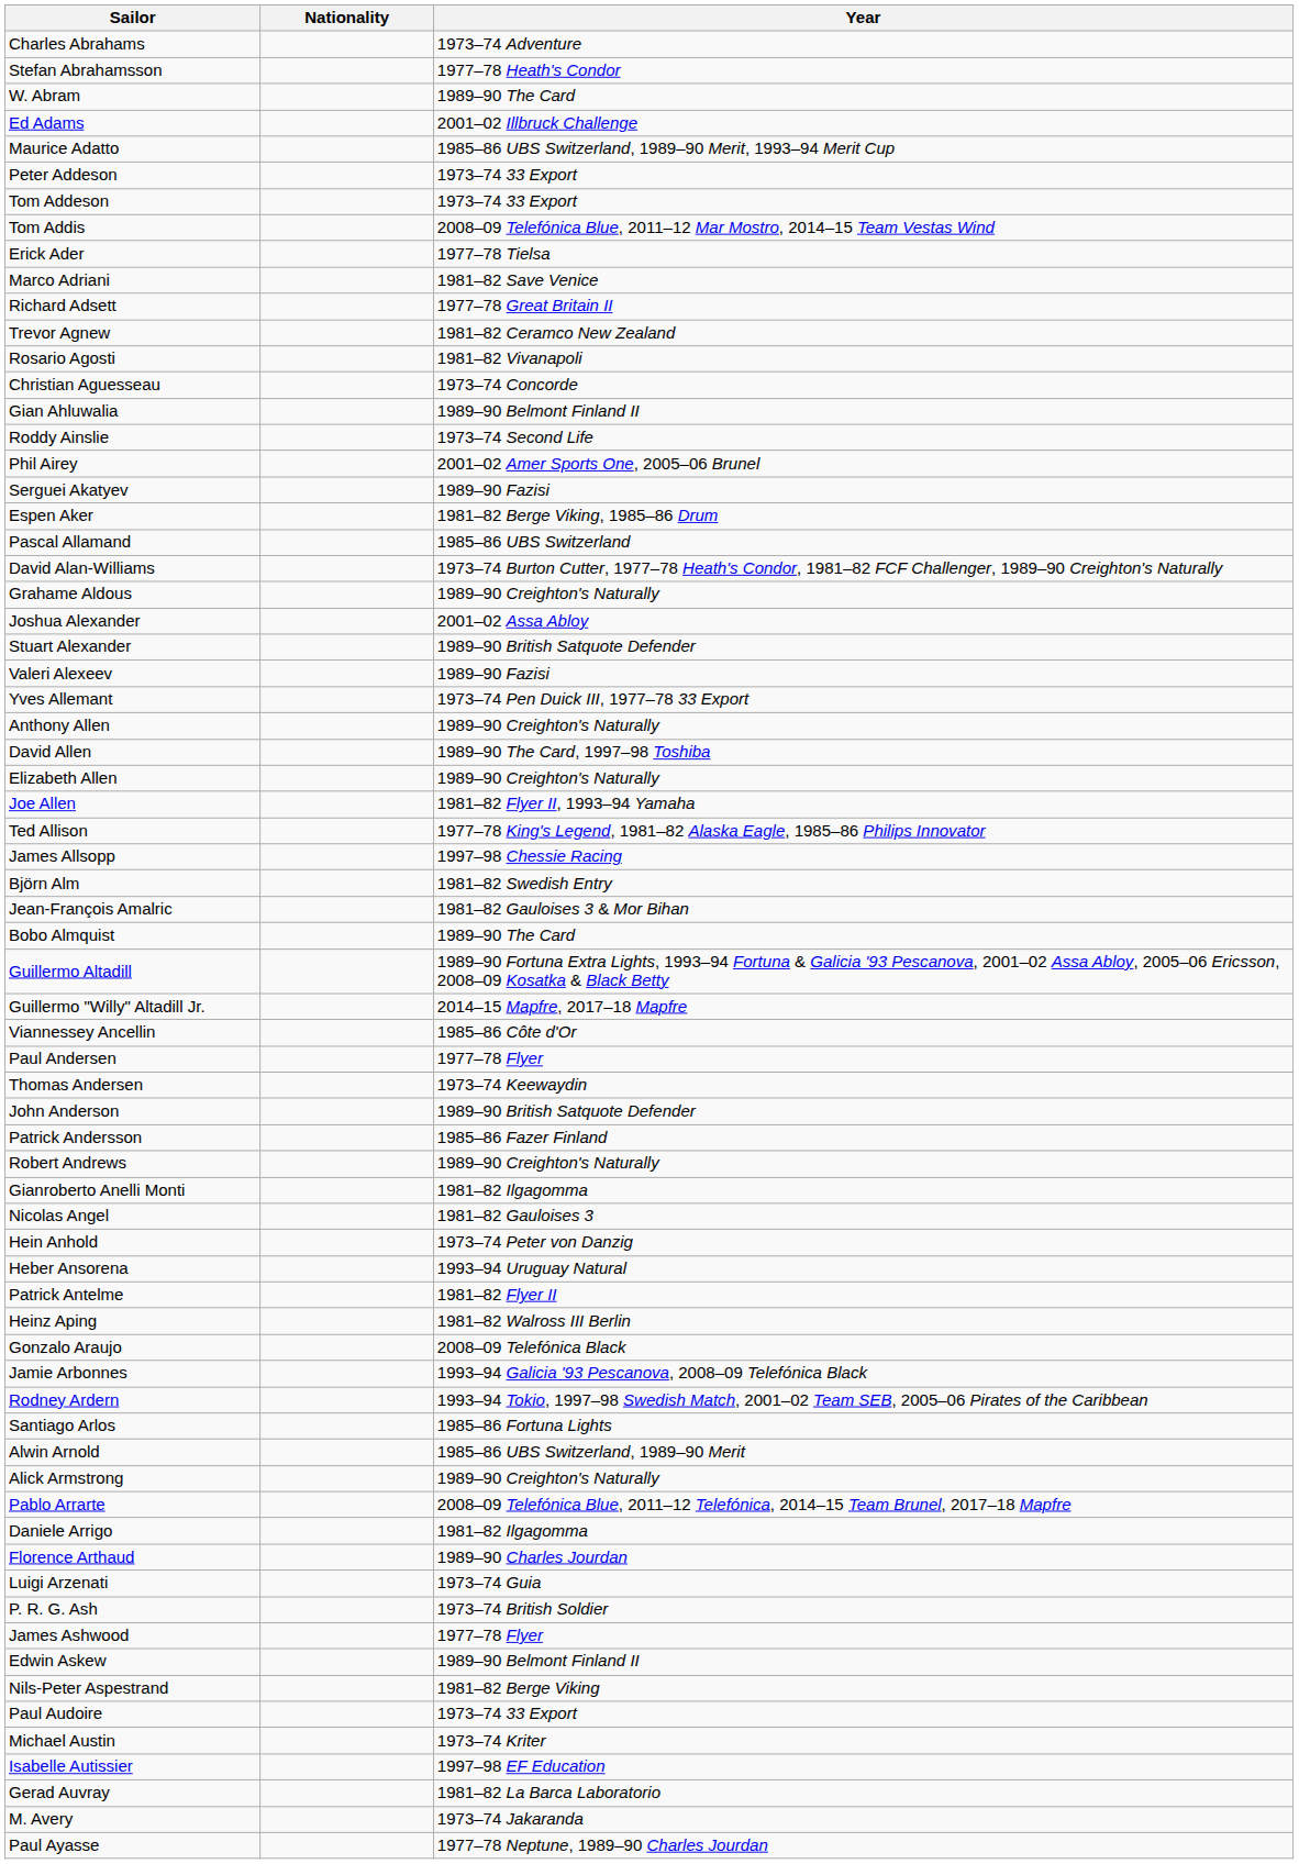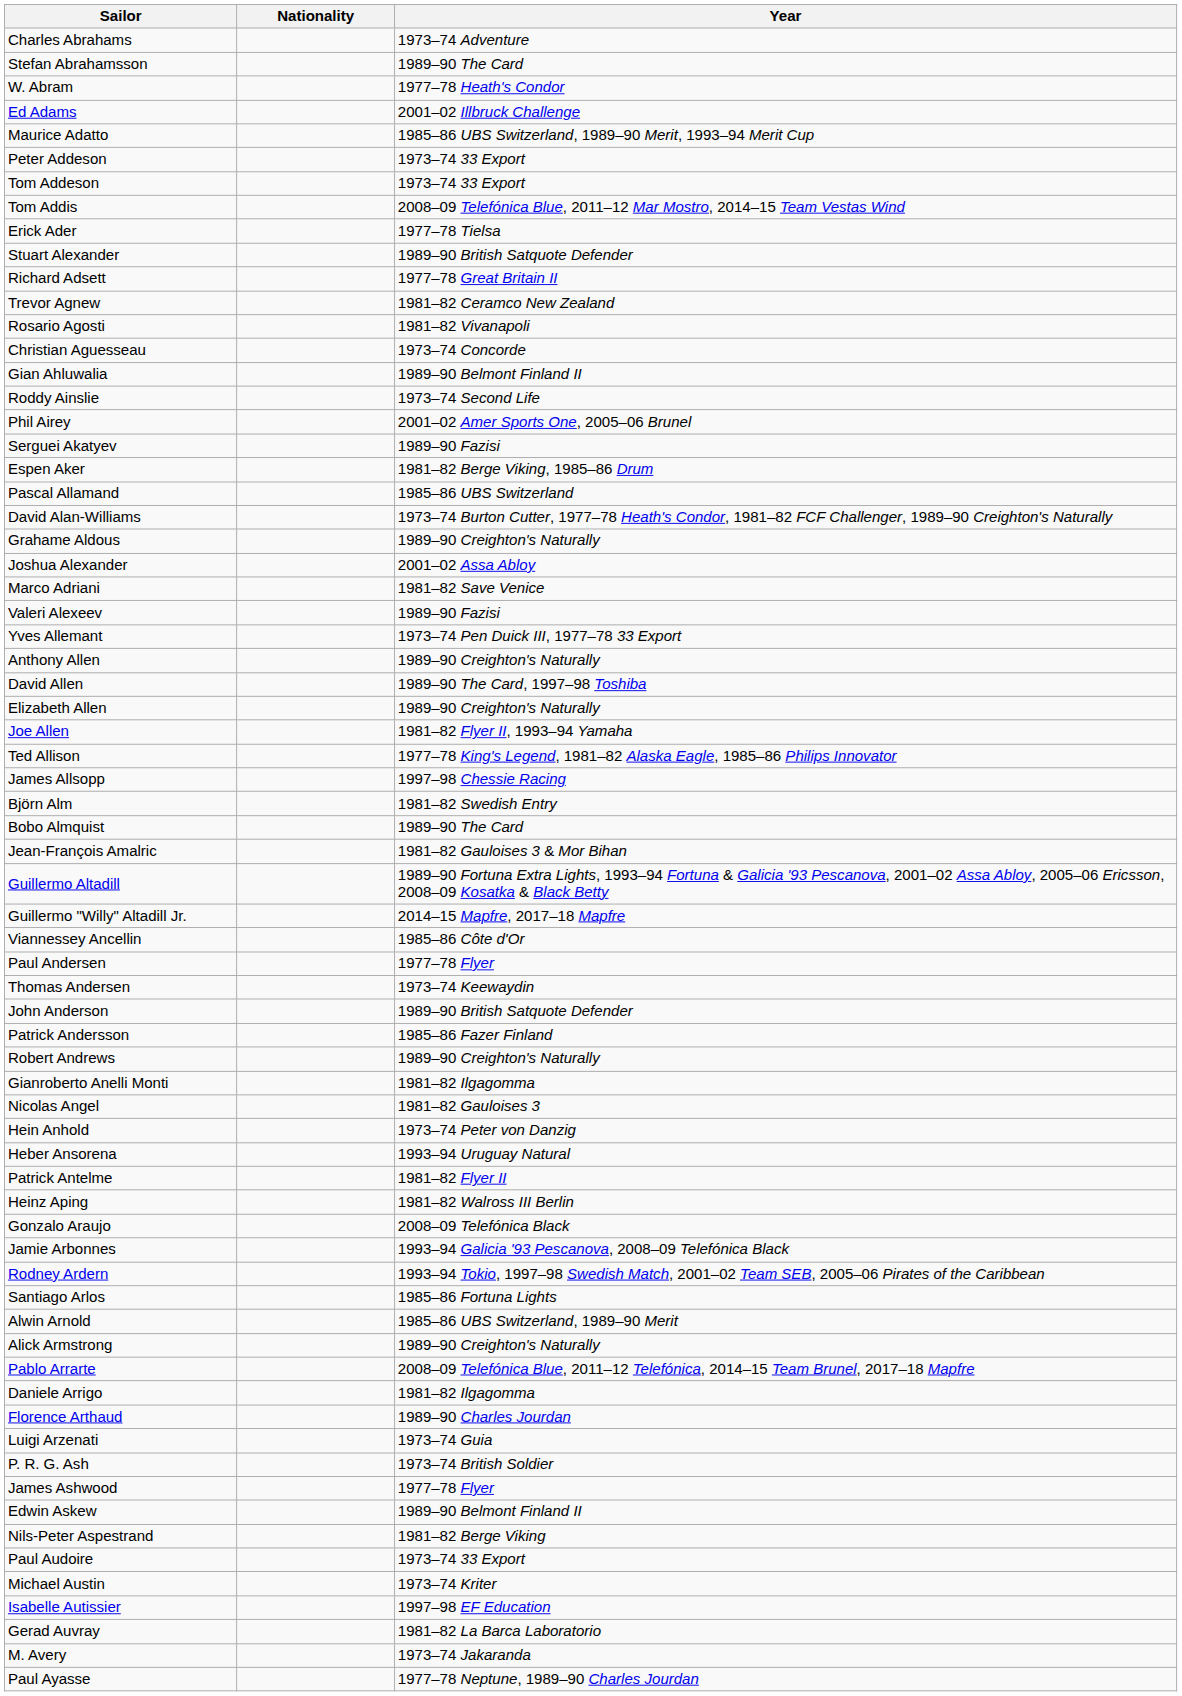Stefan Abrahamsson | Year: 1977–78 Heath's Condor -> 1989–90 The Card
W. Abram | Year: 1989–90 The Card -> 1977–78 Heath's Condor
rows swapped: Marco Adriani <-> Stuart Alexander
rows swapped: Jean-François Amalric <-> Bobo Almquist
